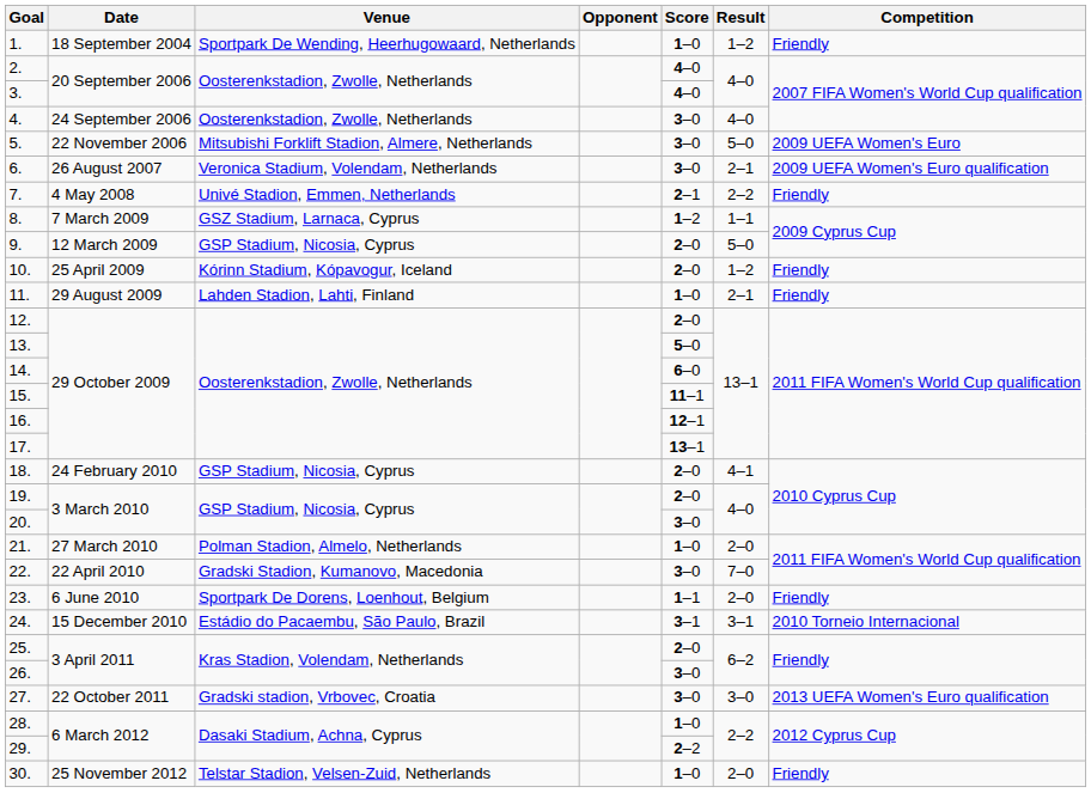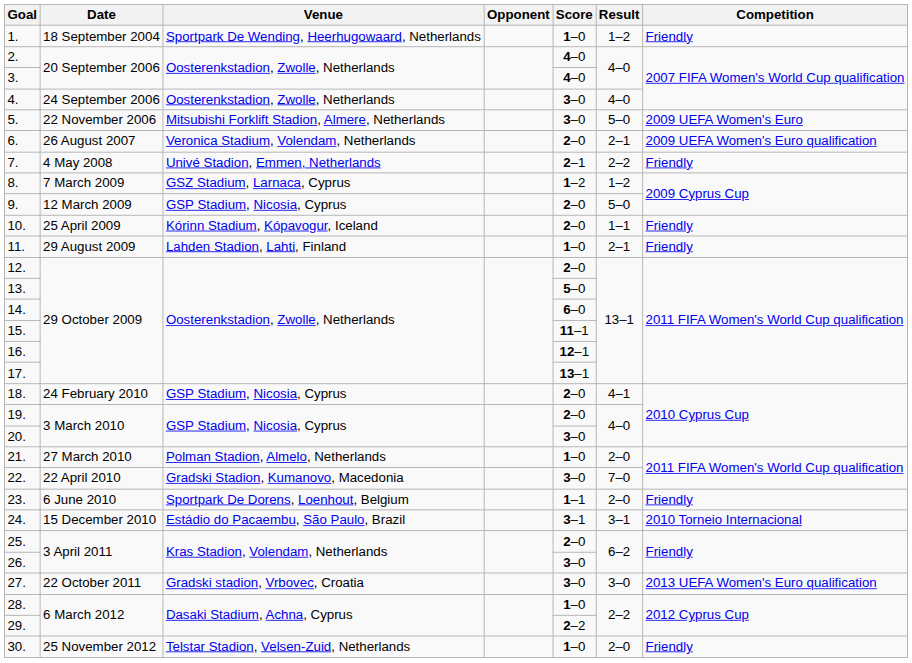6. | Score: 3–0 -> 2–0
8. | Result: 1–1 -> 1–2
10. | Result: 1–2 -> 1–1
